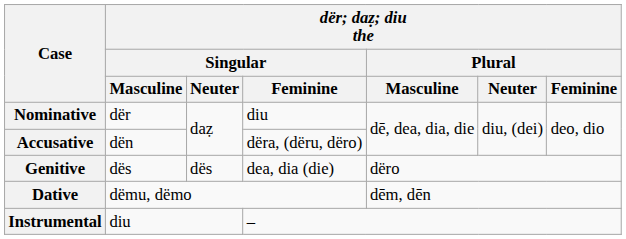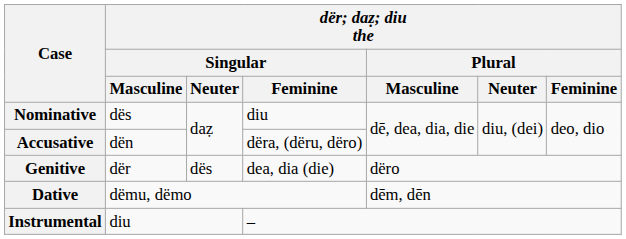Nominative | dër; daẓ; diu the / Singular / Masculine: dër -> dës
Genitive | dër; daẓ; diu the / Singular / Masculine: dës -> dër
